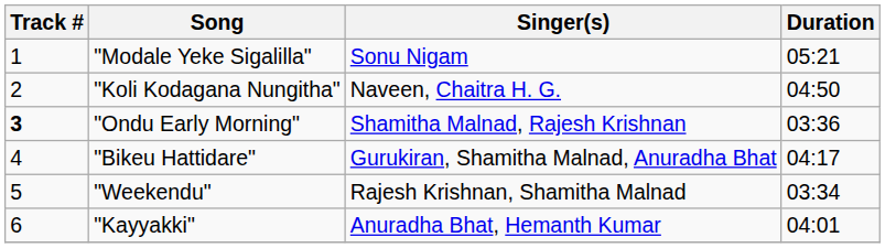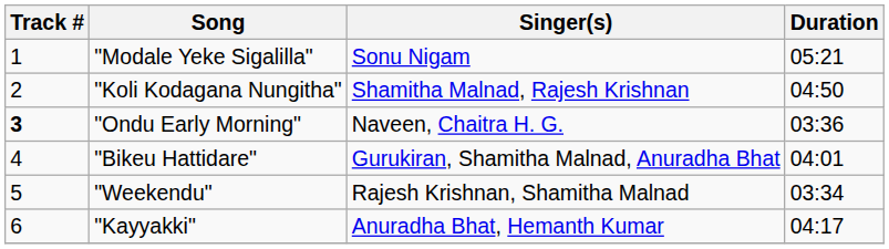"Koli Kodagana Nungitha" | Singer(s): Naveen, Chaitra H. G. -> Shamitha Malnad, Rajesh Krishnan
"Ondu Early Morning" | Singer(s): Shamitha Malnad, Rajesh Krishnan -> Naveen, Chaitra H. G.
"Bikeu Hattidare" | Duration: 04:17 -> 04:01
"Kayyakki" | Duration: 04:01 -> 04:17
